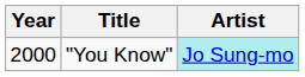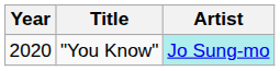"You Know" | Year: 2000 -> 2020
